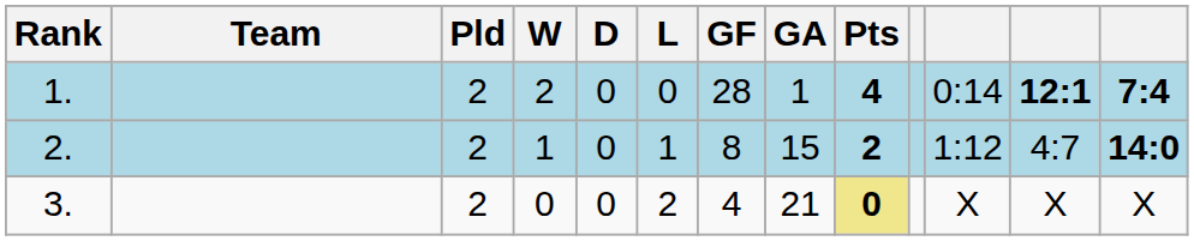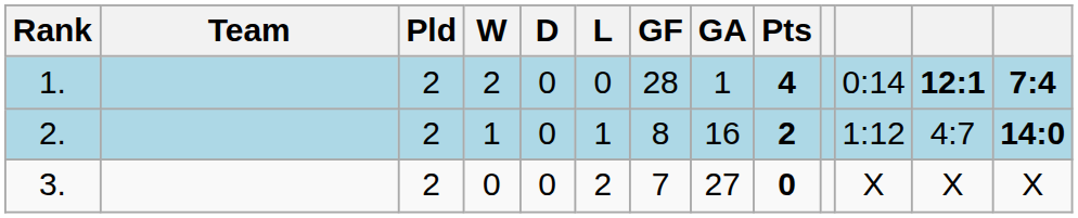2. | GA: 15 -> 16
3. | GF: 4 -> 7
3. | GA: 21 -> 27
3. | Pts: khaki background -> no background
